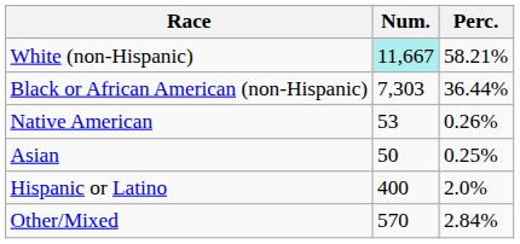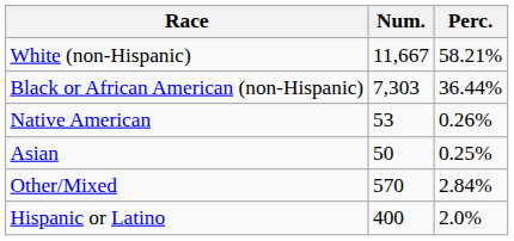White (non-Hispanic) | Num.: paleturquoise background -> no background
rows swapped: Other/Mixed <-> Hispanic or Latino
